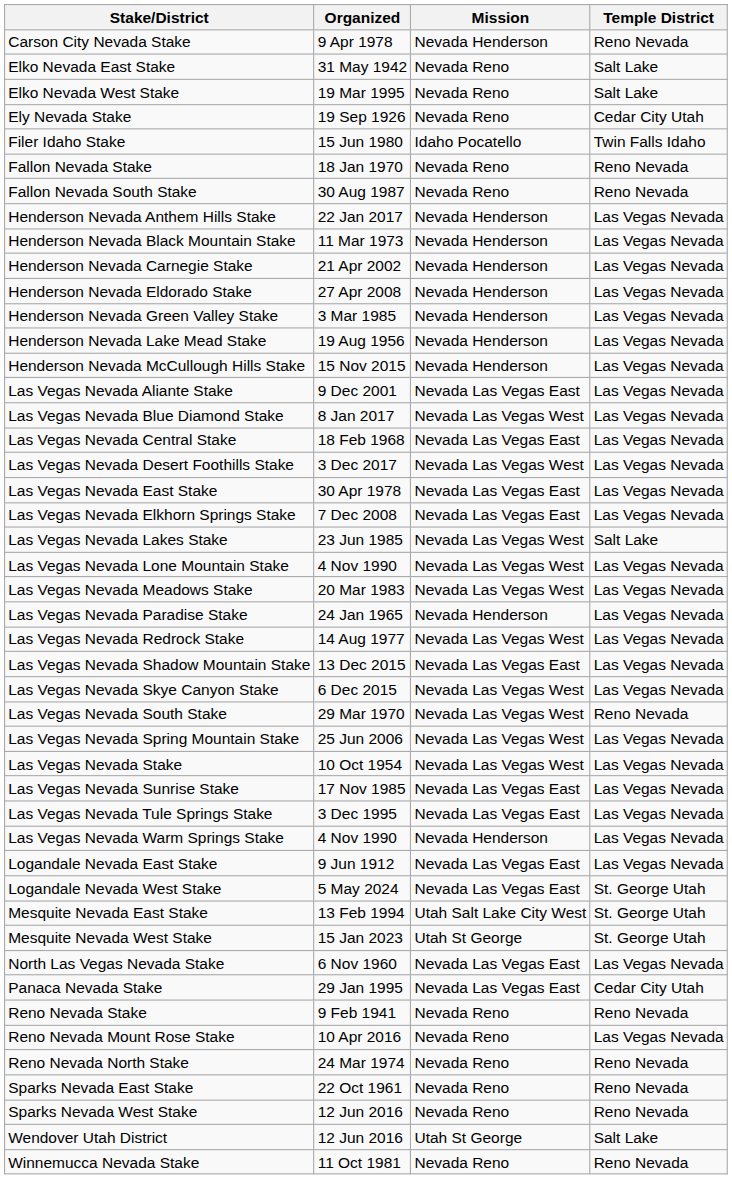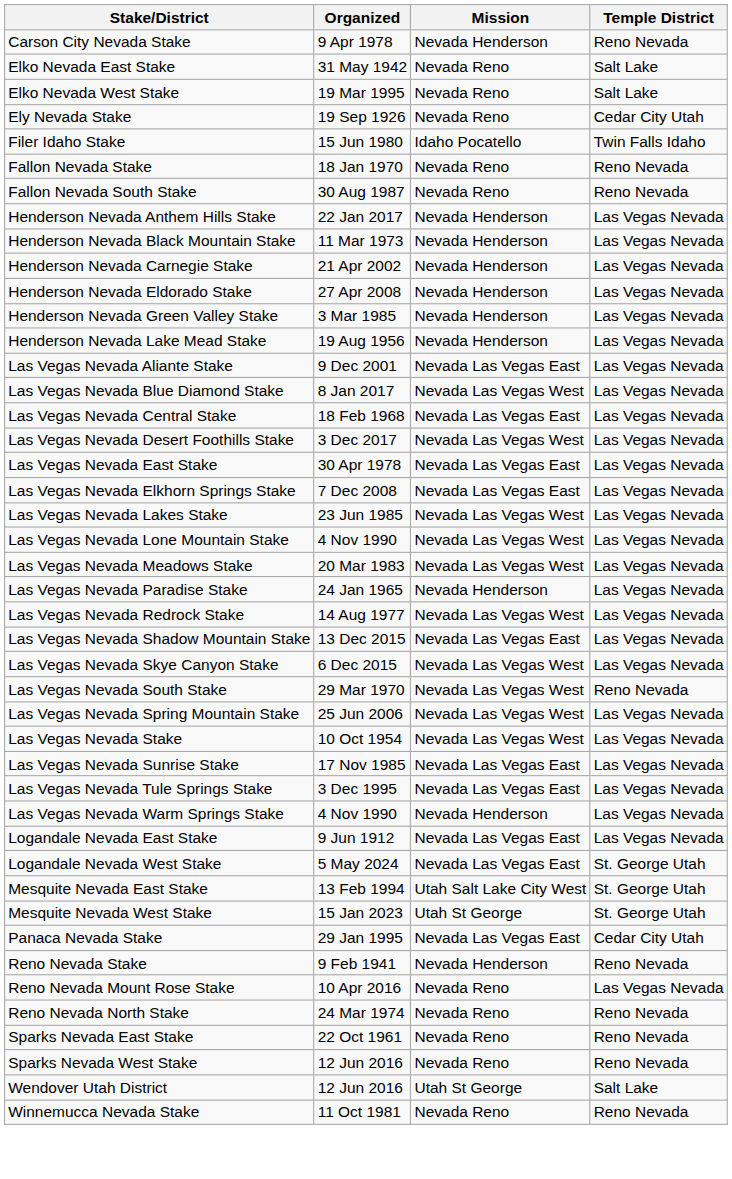- row: Henderson Nevada McCullough Hills Stake | 15 Nov 2015 | Nevada Henderson | Las Vegas Nevada
Las Vegas Nevada Lakes Stake | Temple District: Salt Lake -> Las Vegas Nevada
- row: North Las Vegas Nevada Stake | 6 Nov 1960 | Nevada Las Vegas East | Las Vegas Nevada
Reno Nevada Stake | Mission: Nevada Reno -> Nevada Henderson
